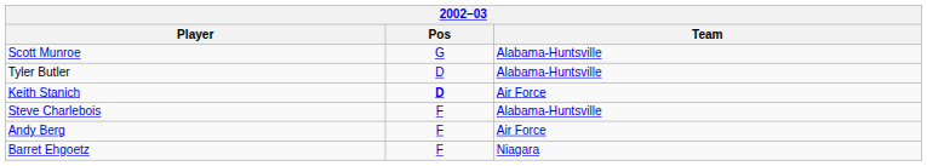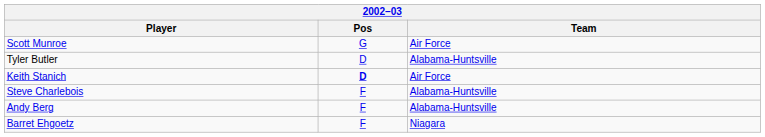Scott Munroe | Team: Alabama-Huntsville -> Air Force
Andy Berg | Team: Air Force -> Alabama-Huntsville
